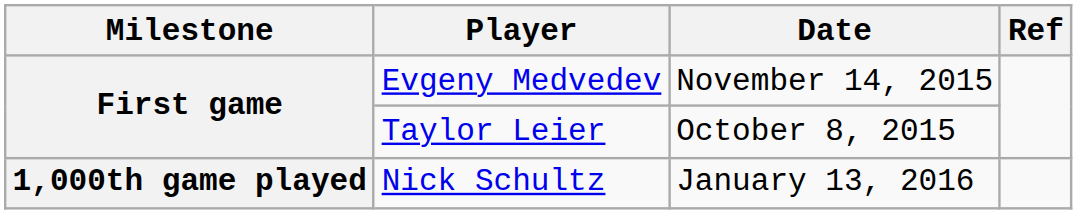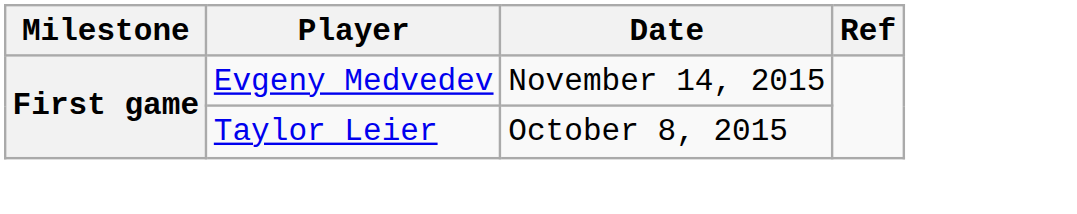- row: 1,000th game played | Nick Schultz | January 13, 2016
